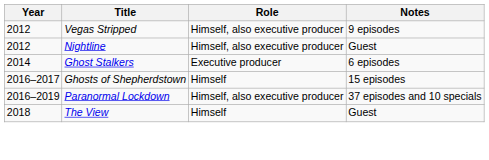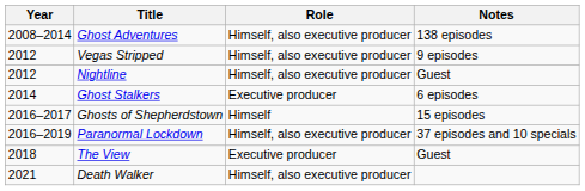+ row: 2008–2014 | Ghost Adventures | Himself, also executive producer | 138 episodes
The View | Role: Himself -> Executive producer
+ row: 2021 | Death Walker | Himself, also executive producer
